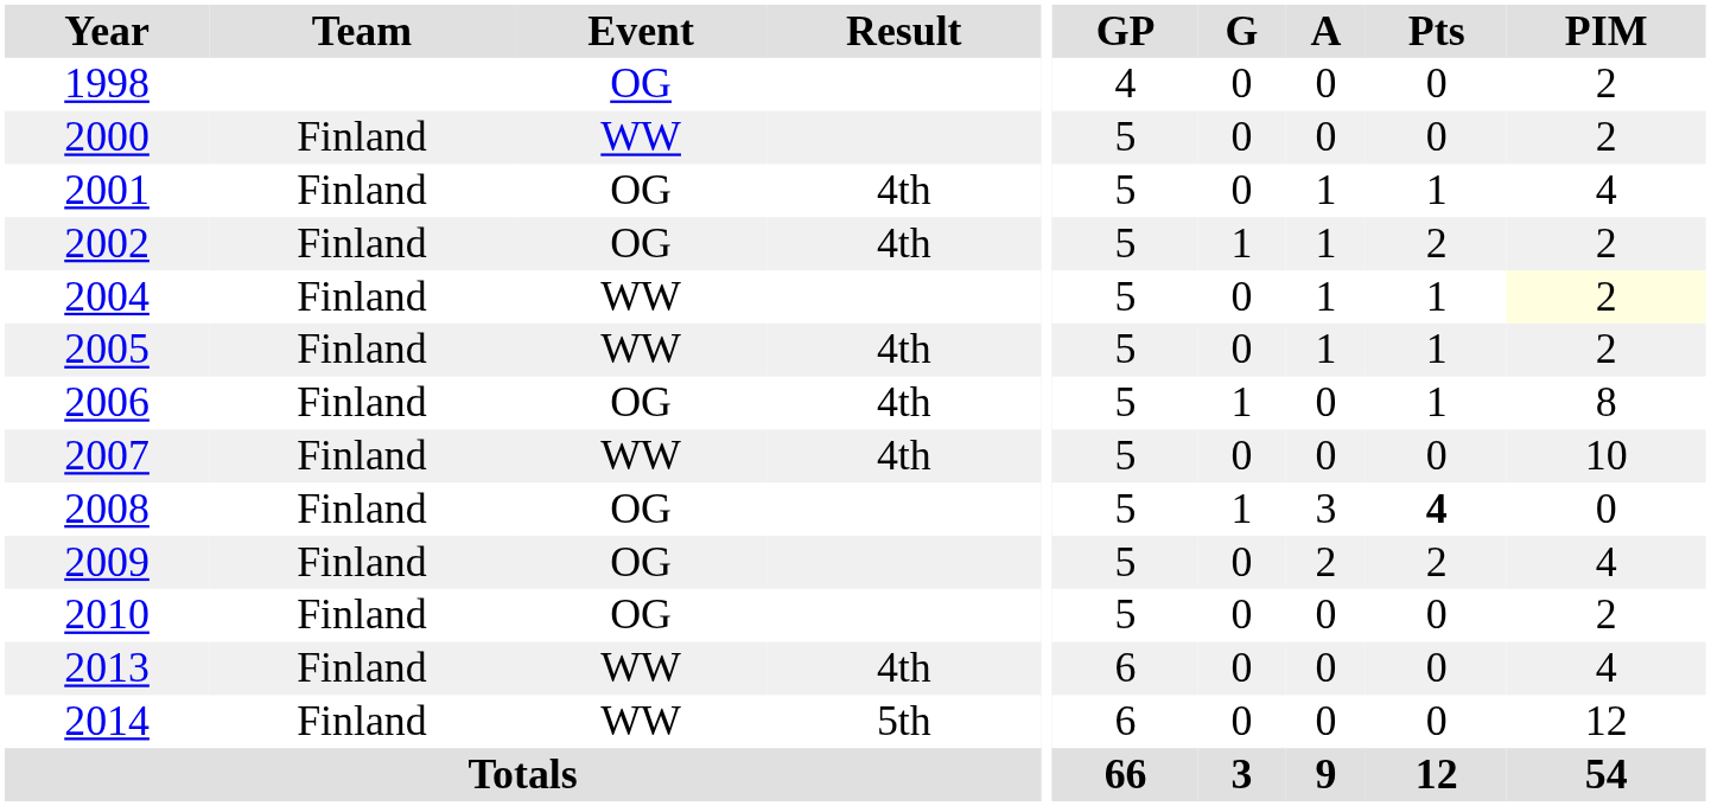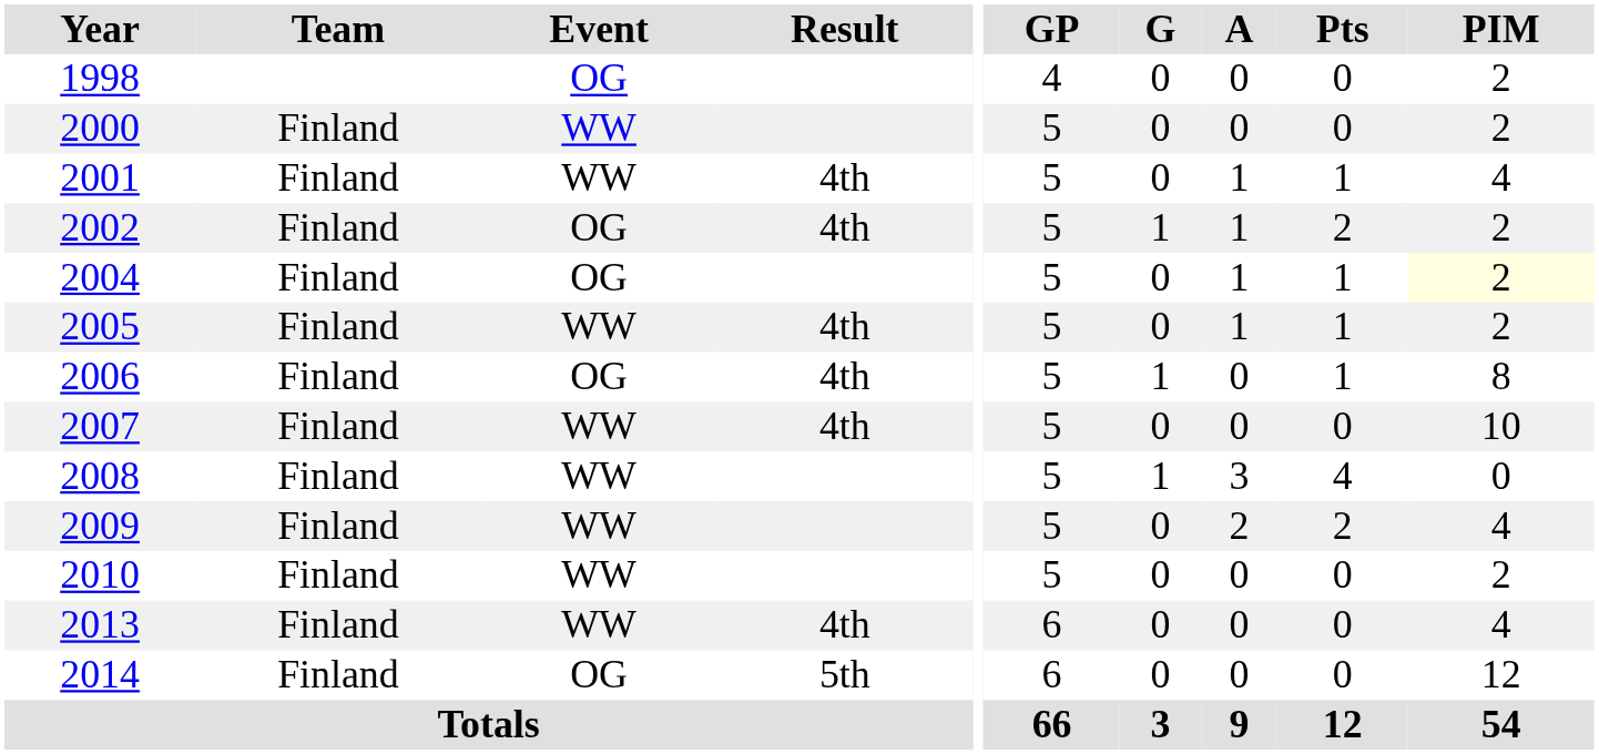2001 | Event: OG -> WW
2004 | Event: WW -> OG
2008 | Event: OG -> WW
2008 | Pts: bold -> normal
2009 | Event: OG -> WW
2010 | Event: OG -> WW
2014 | Event: WW -> OG
